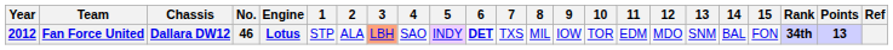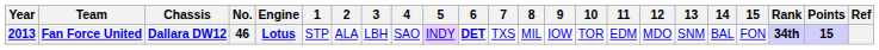Fan Force United | Year: 2012 -> 2013
Fan Force United | 3: lightsalmon background -> no background
Fan Force United | Points: 13 -> 15
